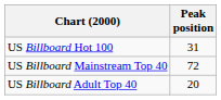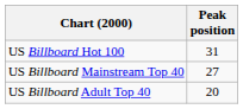US Billboard Mainstream Top 40 | Peak position: 72 -> 27
